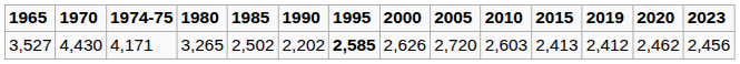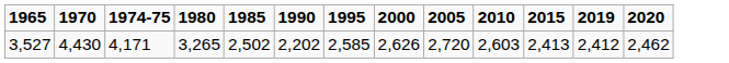- column: 2023 | 2,456
3,527 | 1995: bold -> normal
